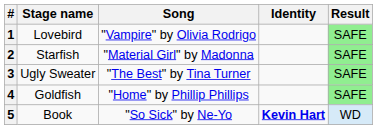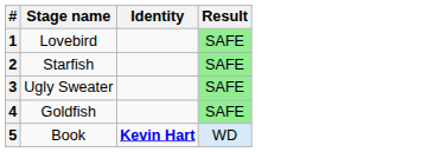- column: Song | "Vampire" by Olivia Rodrigo | "Material Girl" by Madonna | "The Best" by Tina Turner | "Home" by Phillip Phillips | "So Sick" by Ne-Yo
